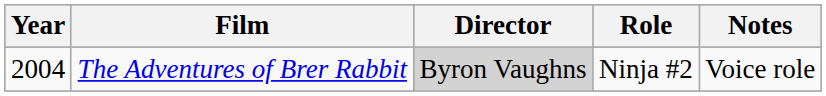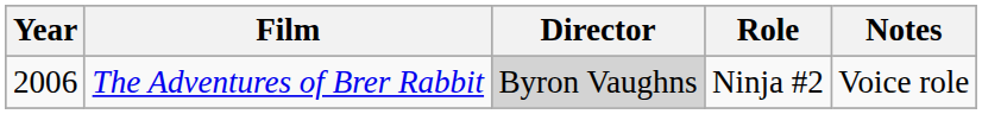The Adventures of Brer Rabbit | Year: 2004 -> 2006
